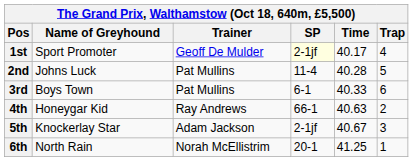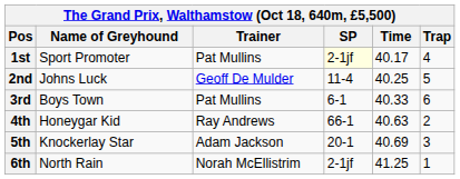1st | Trainer: Geoff De Mulder -> Pat Mullins
2nd | Trainer: Pat Mullins -> Geoff De Mulder
2nd | Time: 40.28 -> 40.25
5th | SP: 2-1jf -> 20-1
5th | Time: 40.67 -> 40.69
6th | SP: 20-1 -> 2-1jf
